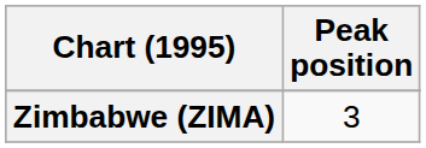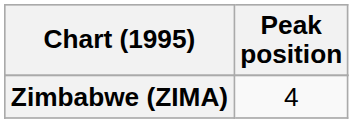Zimbabwe (ZIMA) | Peak position: 3 -> 4
